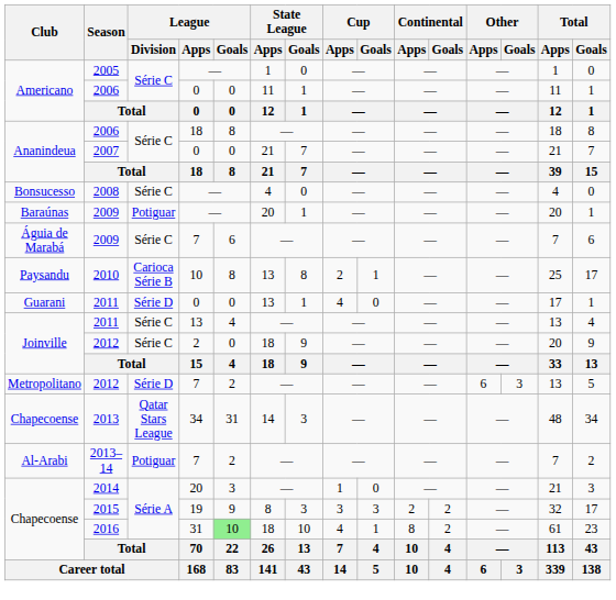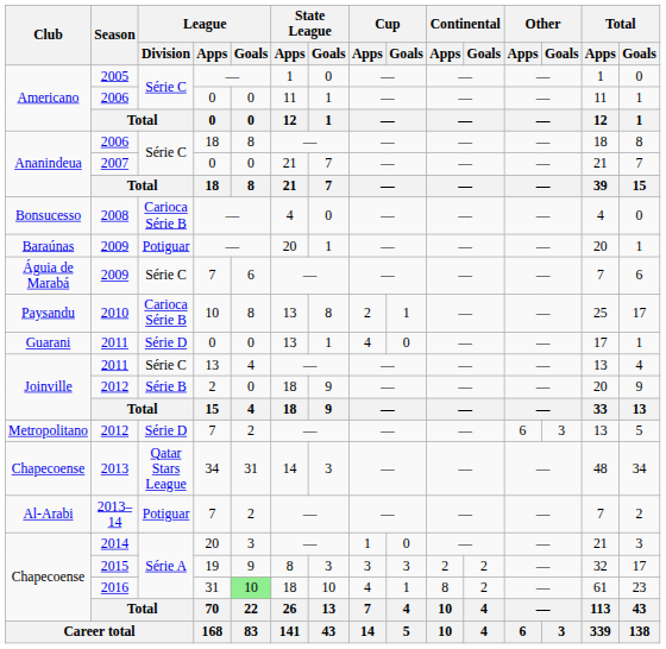2008 | League / Division: Série C -> Carioca Série B
Joinville / 2012 | League / Division: Série C -> Série B
